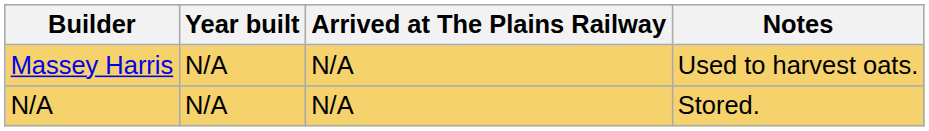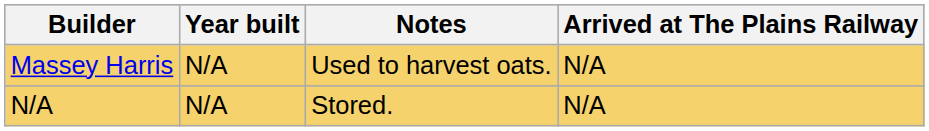columns swapped: Arrived at The Plains Railway <-> Notes
